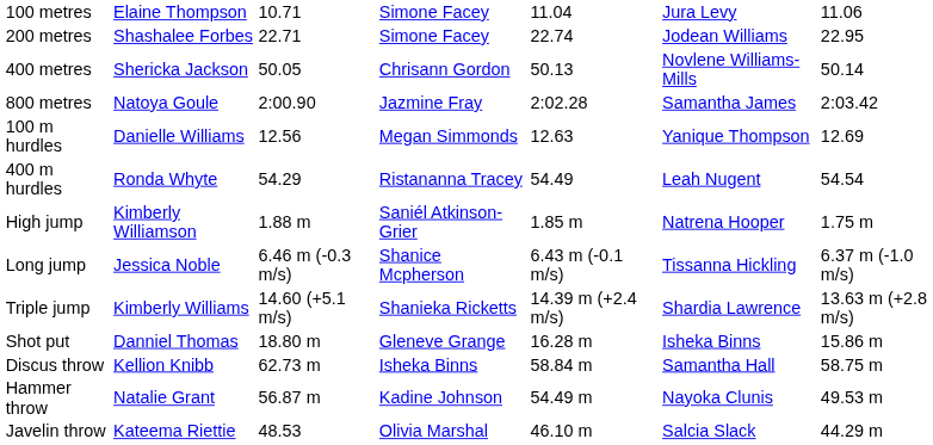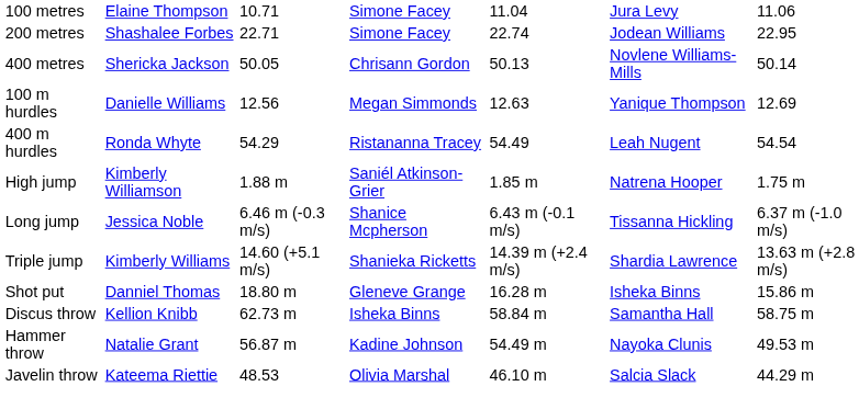- row: 800 metres | Natoya Goule | 2:00.90 | Jazmine Fray | 2:02.28 | Samantha James | 2:03.42
